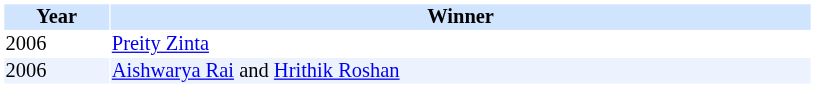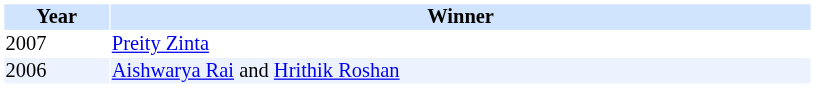Preity Zinta | Year: 2006 -> 2007
